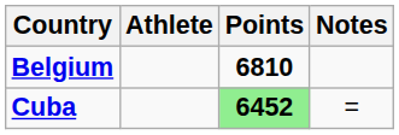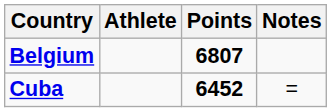Belgium | Points: 6810 -> 6807
Cuba | Points: lightgreen background -> no background
